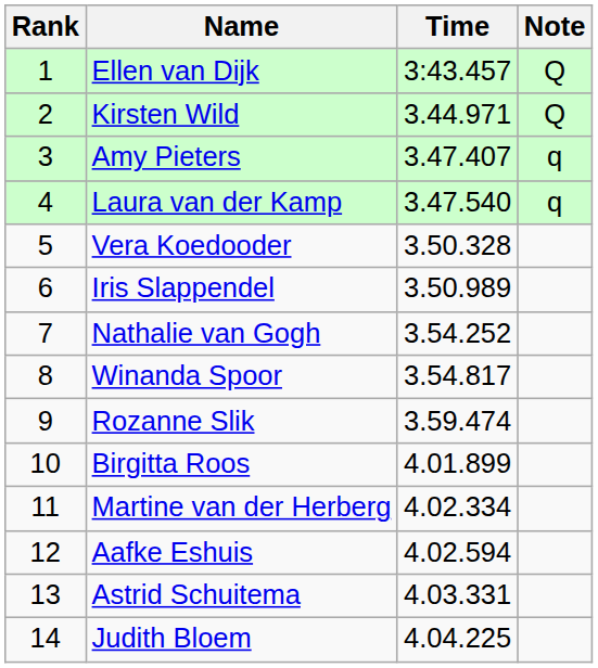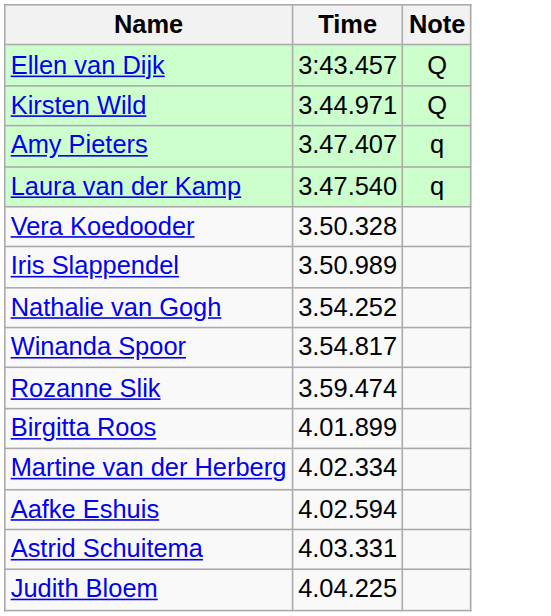- column: Rank | 1 | 2 | 3 | 4 | 5 | 6 | 7 | 8 | 9 | 10 | 11 | 12 | 13 | 14
